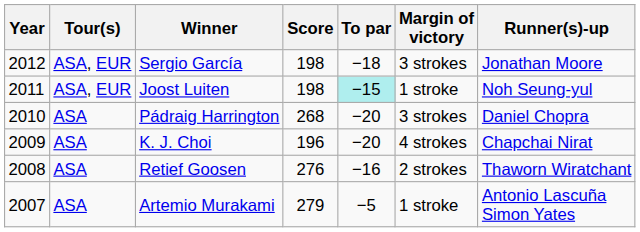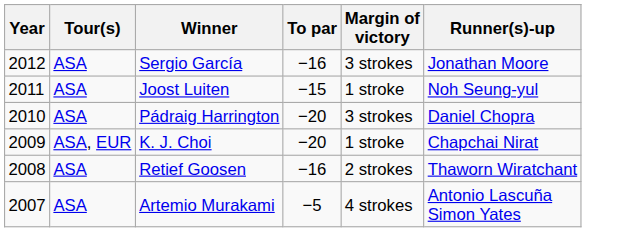- column: Score | 198 | 198 | 268 | 196 | 276 | 279
Sergio García | Tour(s): ASA, EUR -> ASA
Sergio García | To par: −18 -> −16
Joost Luiten | Tour(s): ASA, EUR -> ASA
Joost Luiten | To par: paleturquoise background -> no background
K. J. Choi | Tour(s): ASA -> ASA, EUR
K. J. Choi | Margin of victory: 4 strokes -> 1 stroke
Artemio Murakami | Margin of victory: 1 stroke -> 4 strokes
